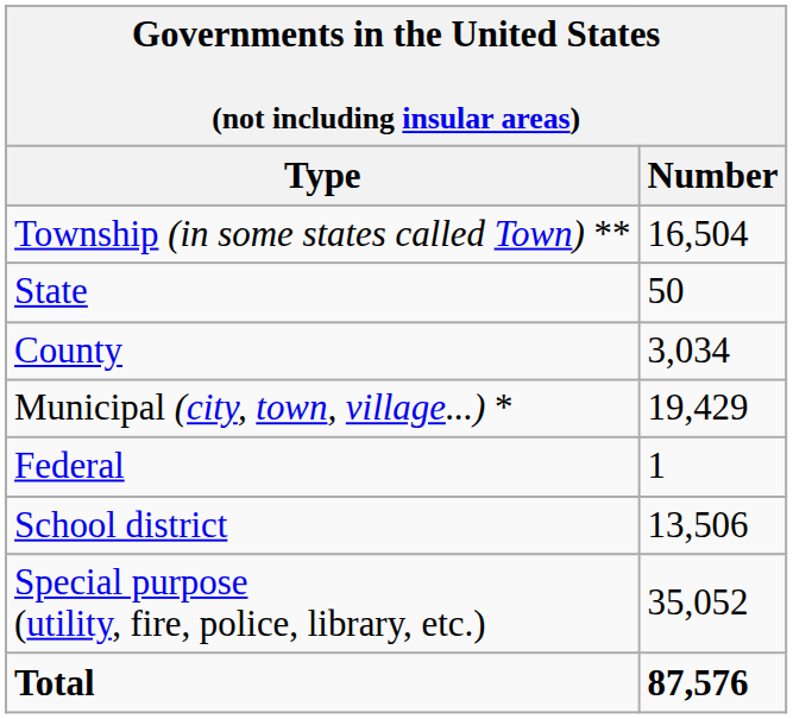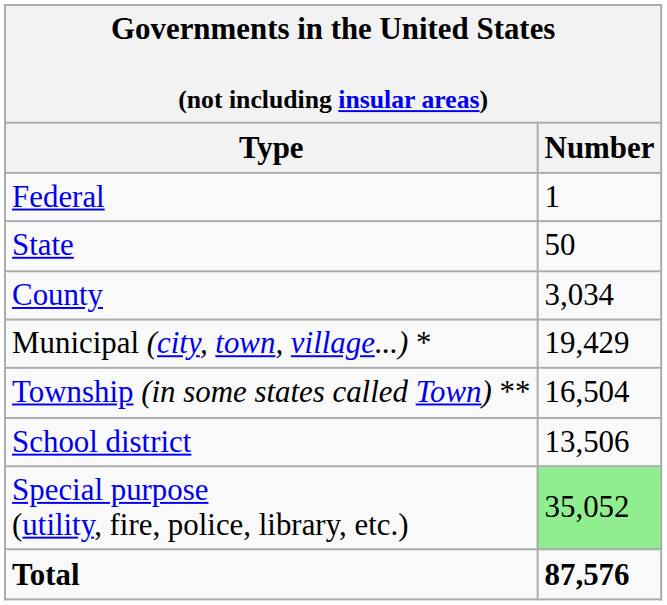rows swapped: Federal <-> Township (in some states called Town) **
Special purpose (utility, fire, police, library, etc.) | Number: no background -> lightgreen background
